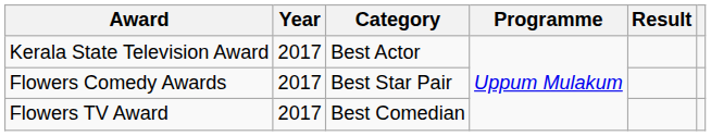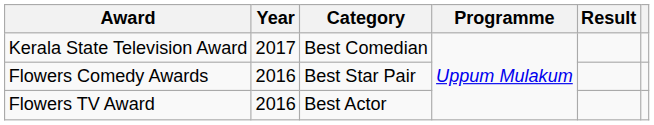Kerala State Television Award | Category: Best Actor -> Best Comedian
Flowers Comedy Awards | Year: 2017 -> 2016
Flowers TV Award | Year: 2017 -> 2016
Flowers TV Award | Category: Best Comedian -> Best Actor
